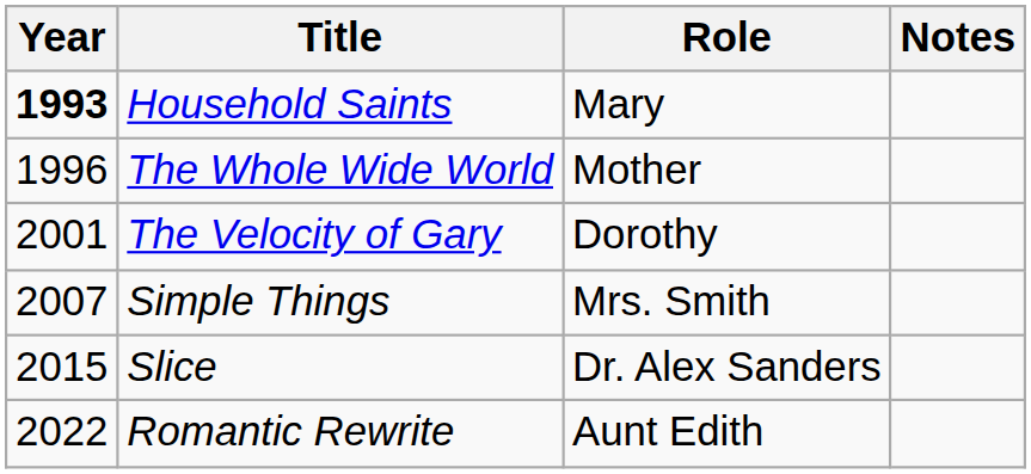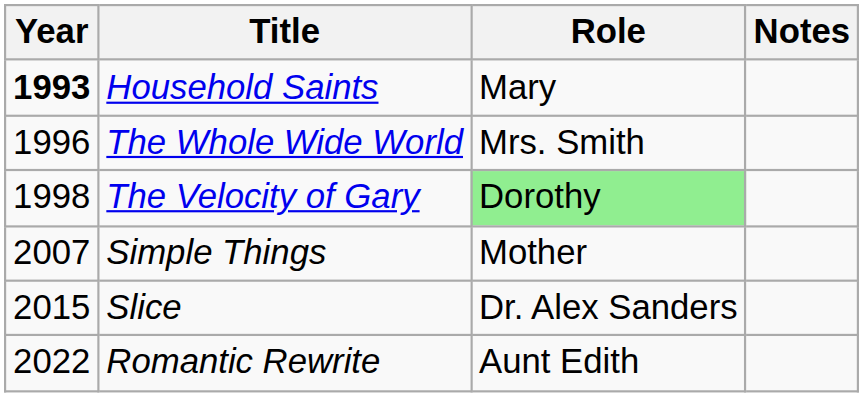The Whole Wide World | Role: Mother -> Mrs. Smith
The Velocity of Gary | Year: 2001 -> 1998
The Velocity of Gary | Role: no background -> lightgreen background
Simple Things | Role: Mrs. Smith -> Mother
